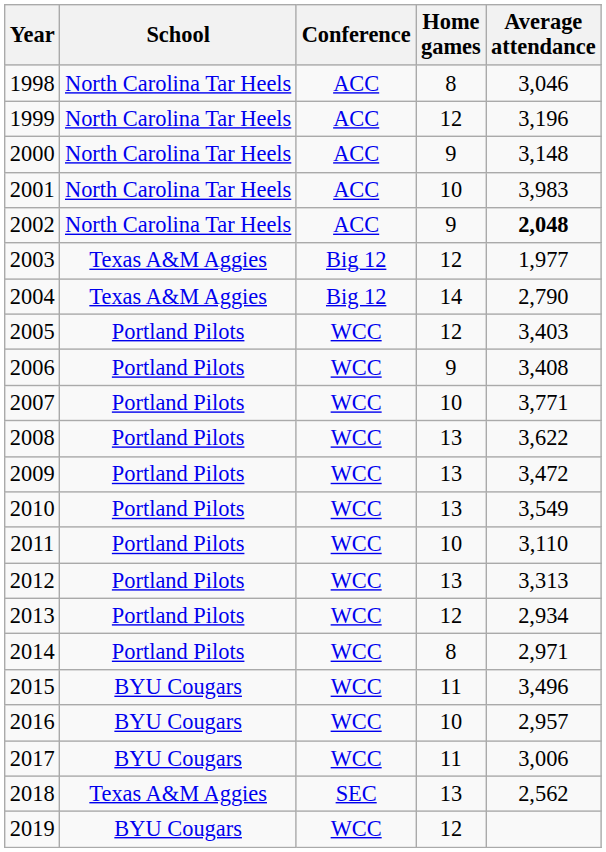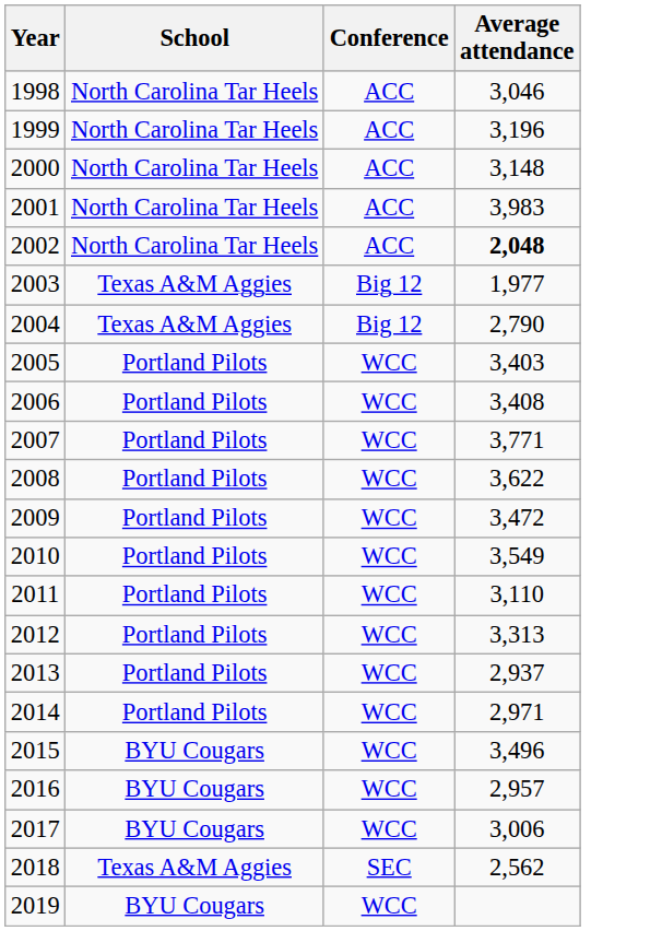- column: Home games | 8 | 12 | 9 | 10 | 9 | 12 | 14 | 12 | 9 | 10 | 13 | 13 | 13 | 10 | 13 | 12 | 8 | 11 | 10 | 11 | 13 | 12
2013 | Average attendance: 2,934 -> 2,937
